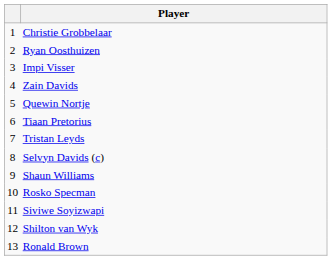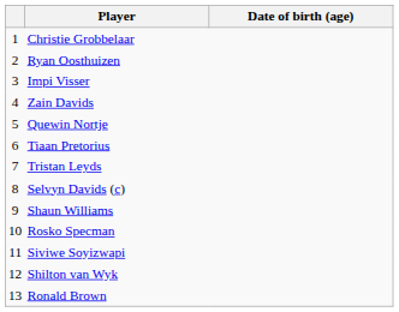+ column: Date of birth (age)
